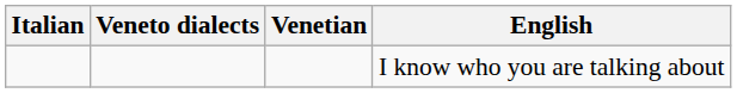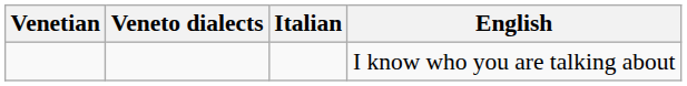columns swapped: Venetian <-> Italian
